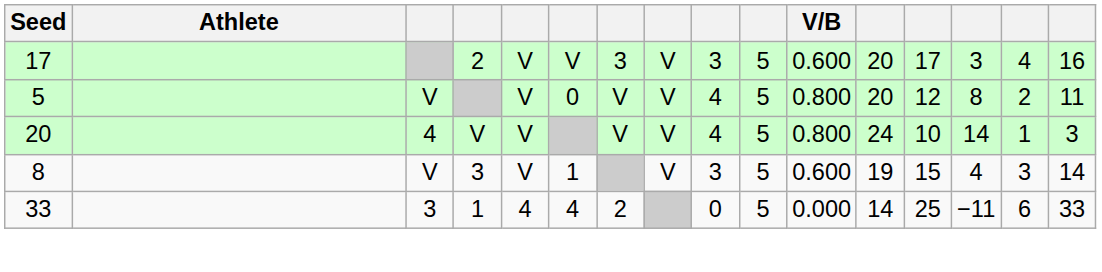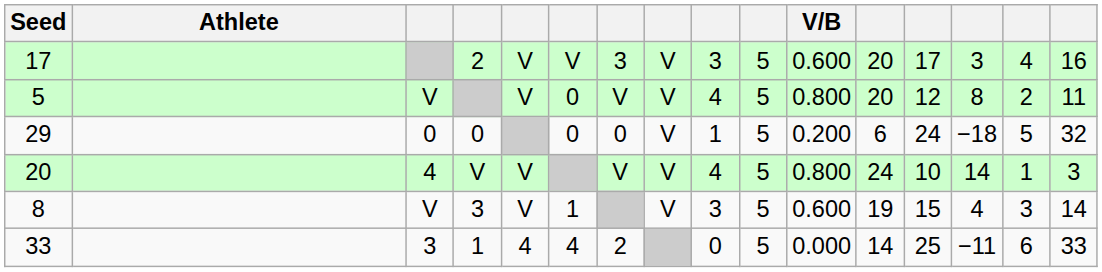+ row: 29 | 0 | 0 | 0 | 0 | V | 1 | 5 | 0.200 | 6 | 24 | −18 | 5 | 32
